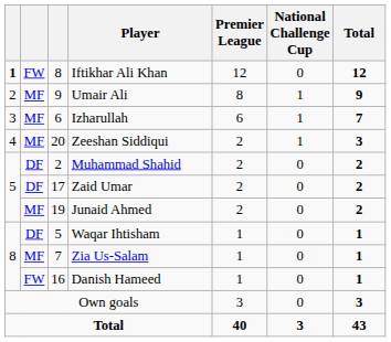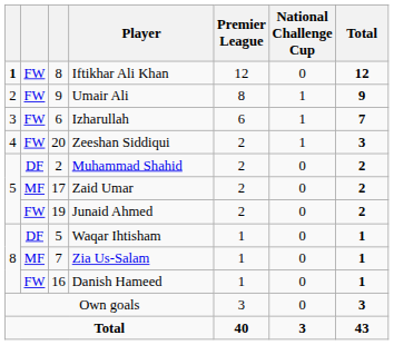Umair Ali | column 2: MF -> FW
Izharullah | column 2: MF -> FW
Zeeshan Siddiqui | column 2: MF -> FW
Zaid Umar | column 2: DF -> MF
Junaid Ahmed | column 2: MF -> FW
